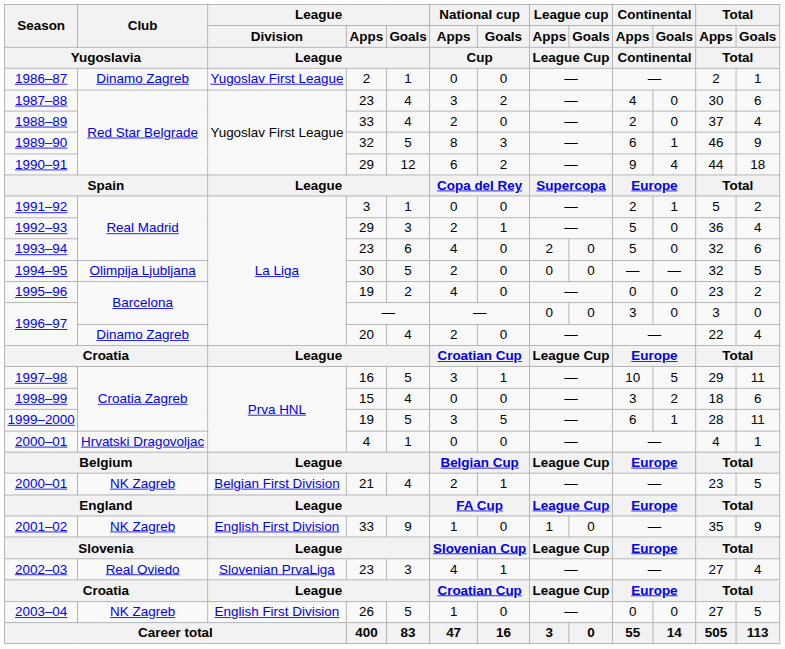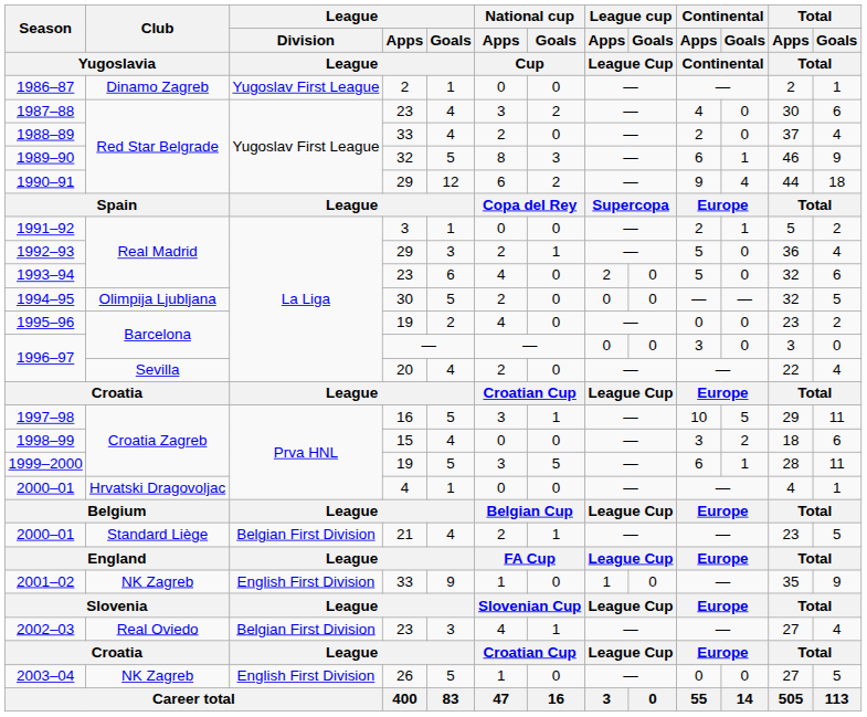1996–97 / 20 | Club / Yugoslavia: Dinamo Zagreb -> Sevilla
2000–01 / 21 | Club / Yugoslavia: NK Zagreb -> Standard Liège
2002–03 | League / Division / League: Slovenian PrvaLiga -> Belgian First Division
